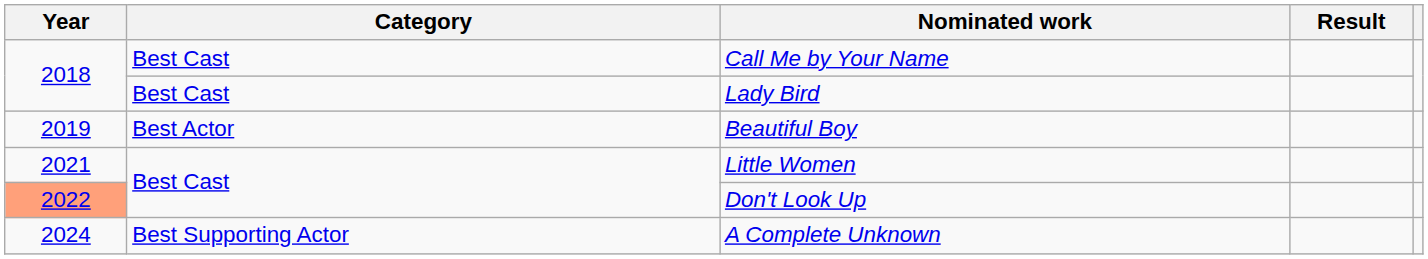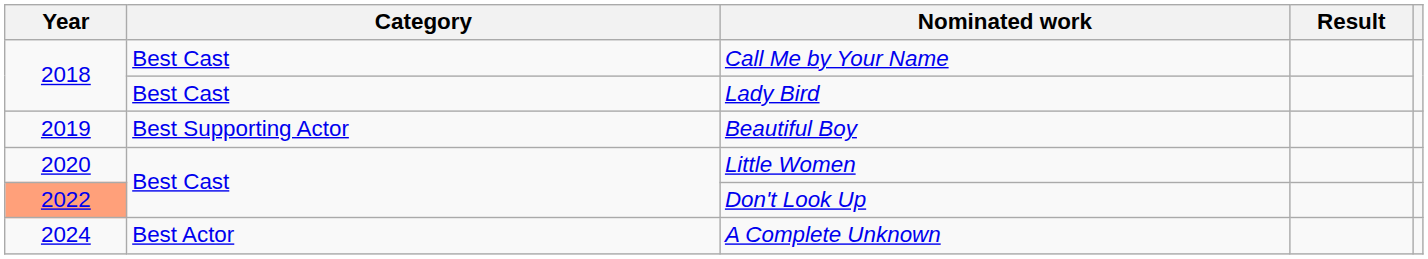Beautiful Boy | Category: Best Actor -> Best Supporting Actor
Little Women | Year: 2021 -> 2020
A Complete Unknown | Category: Best Supporting Actor -> Best Actor
